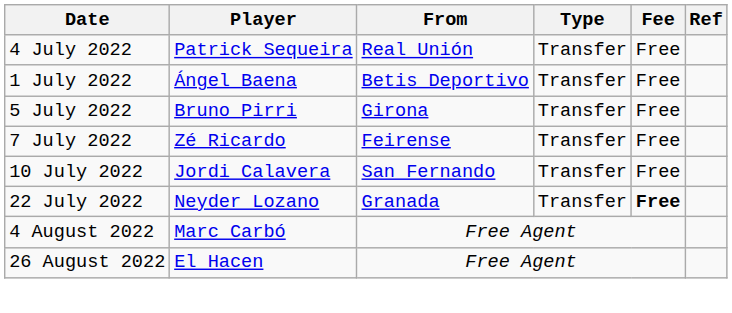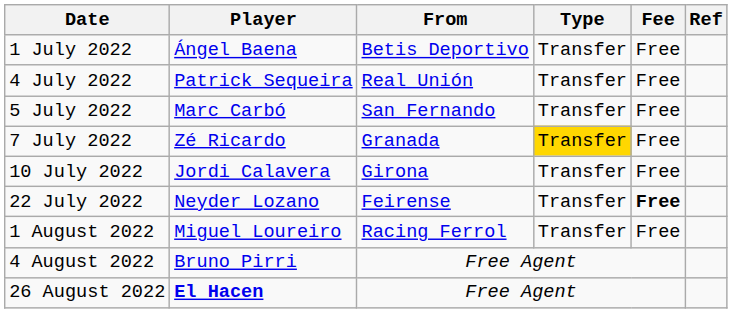rows swapped: 1 July 2022 <-> 4 July 2022
5 July 2022 | Player: Bruno Pirri -> Marc Carbó
5 July 2022 | From: Girona -> San Fernando
7 July 2022 | From: Feirense -> Granada
7 July 2022 | Type: no background -> gold background
10 July 2022 | From: San Fernando -> Girona
22 July 2022 | From: Granada -> Feirense
+ row: 1 August 2022 | Miguel Loureiro | Racing Ferrol | Transfer | Free
4 August 2022 | Player: Marc Carbó -> Bruno Pirri
26 August 2022 | Player: normal -> bold
